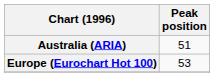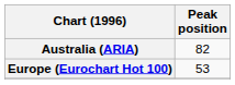Australia (ARIA) | Peak position: 51 -> 82
